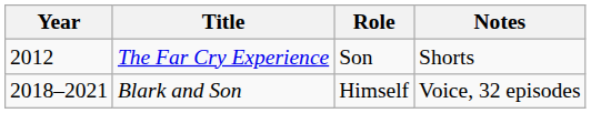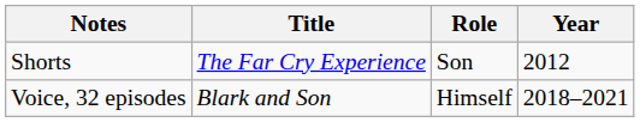columns swapped: Year <-> Notes
